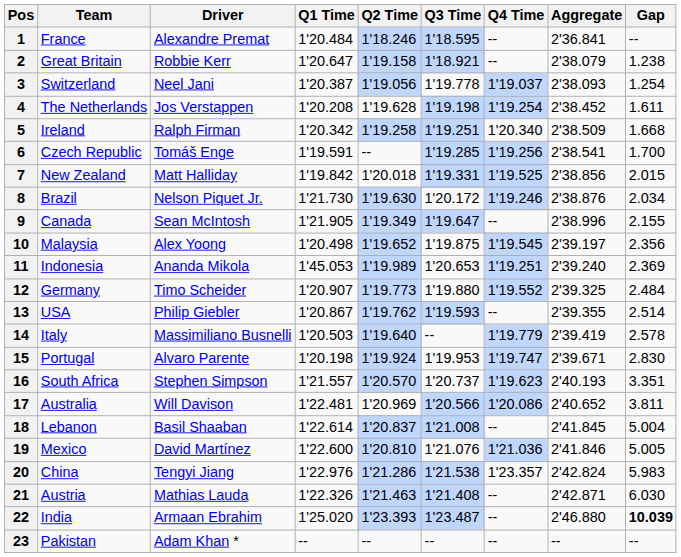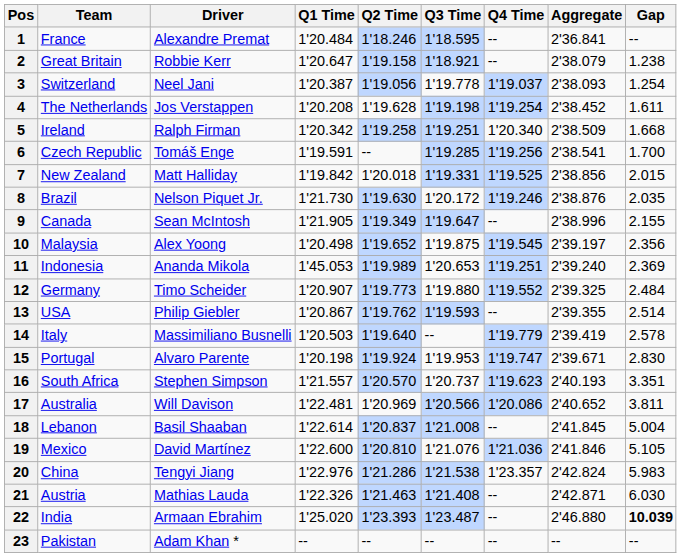8 | Gap: 2.034 -> 2.035
19 | Gap: 5.005 -> 5.105
